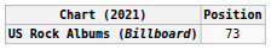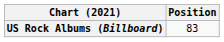US Rock Albums (Billboard) | Position: 73 -> 83
